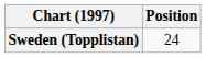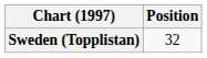Sweden (Topplistan) | Position: 24 -> 32
